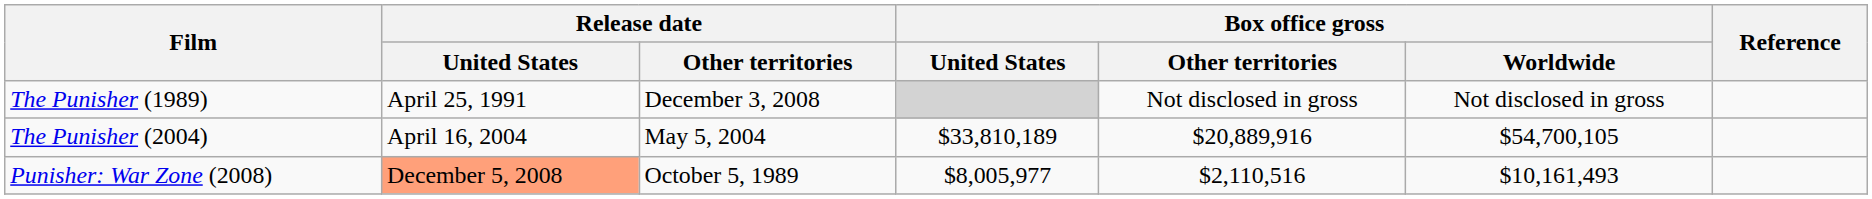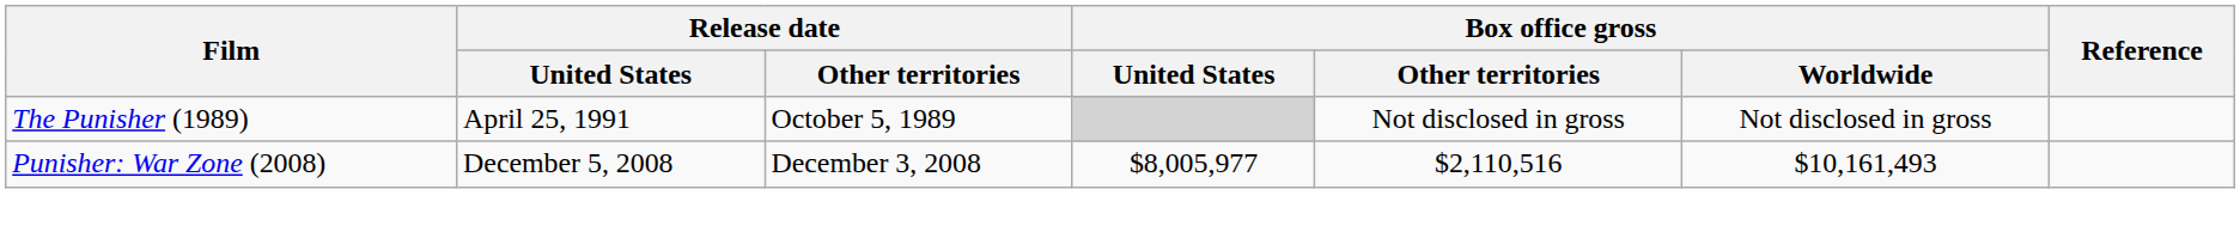The Punisher (1989) | Release date / Other territories: December 3, 2008 -> October 5, 1989
- row: The Punisher (2004) | April 16, 2004 | May 5, 2004 | $33,810,189 | $20,889,916 | $54,700,105
Punisher: War Zone (2008) | Release date / United States: lightsalmon background -> no background
Punisher: War Zone (2008) | Release date / Other territories: October 5, 1989 -> December 3, 2008
